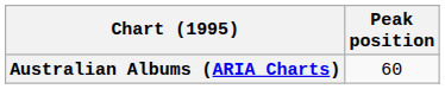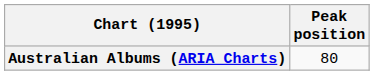Australian Albums (ARIA Charts) | Peak position: 60 -> 80
